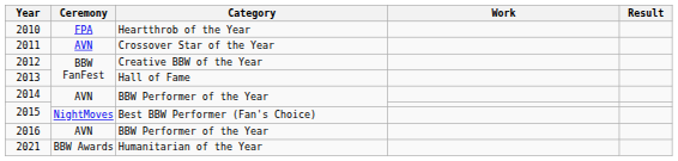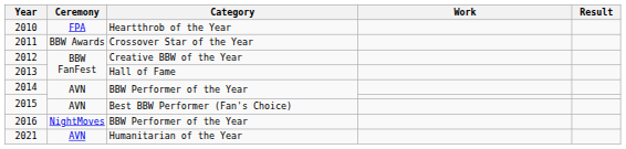2011 | Ceremony: AVN -> BBW Awards
2015 / Best BBW Performer (Fan's Choice) | Ceremony: NightMoves -> AVN
2016 | Ceremony: AVN -> NightMoves
2021 | Ceremony: BBW Awards -> AVN
